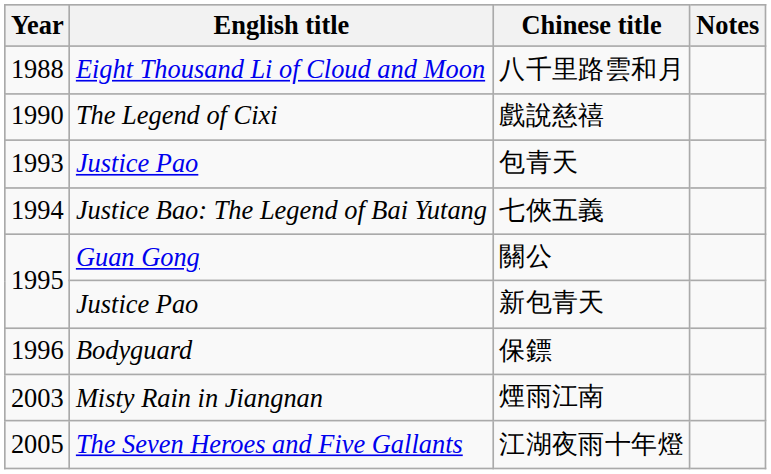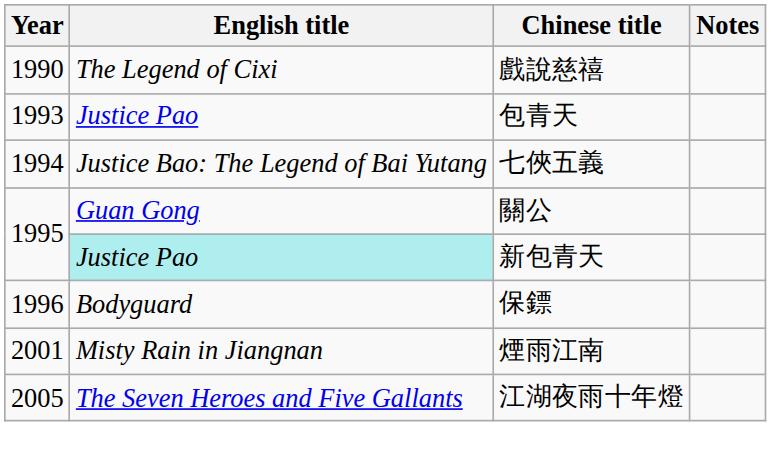- row: 1988 | Eight Thousand Li of Cloud and Moon | 八千里路雲和月
新包青天 | English title: no background -> paleturquoise background
煙雨江南 | Year: 2003 -> 2001
